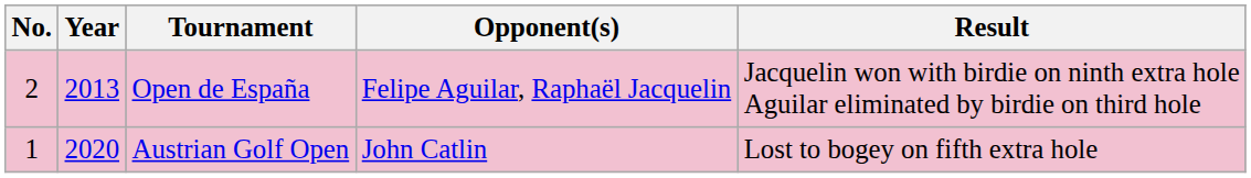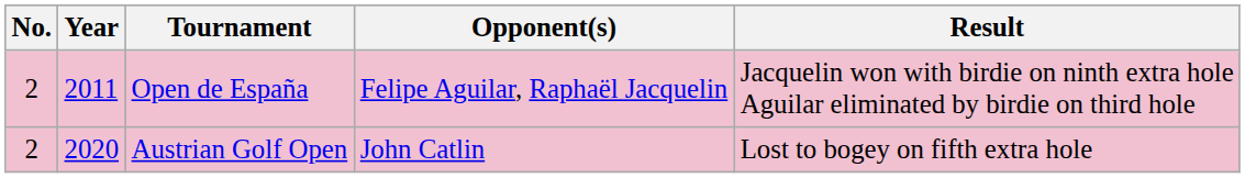Open de España | Year: 2013 -> 2011
Austrian Golf Open | No.: 1 -> 2
